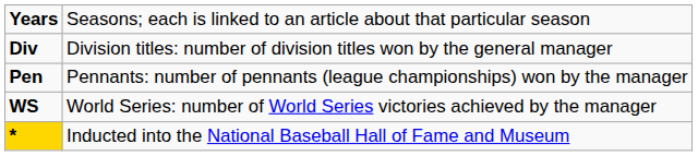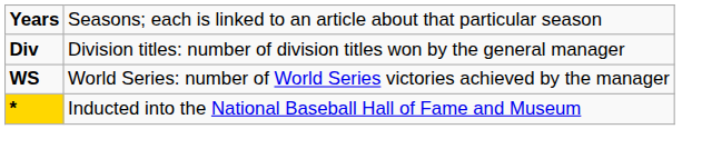- row: Pen | Pennants: number of pennants (league championships) won by the manager
